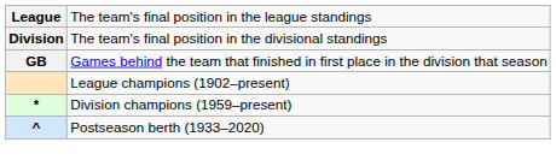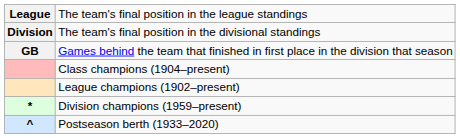+ row: Class champions (1904–present)
